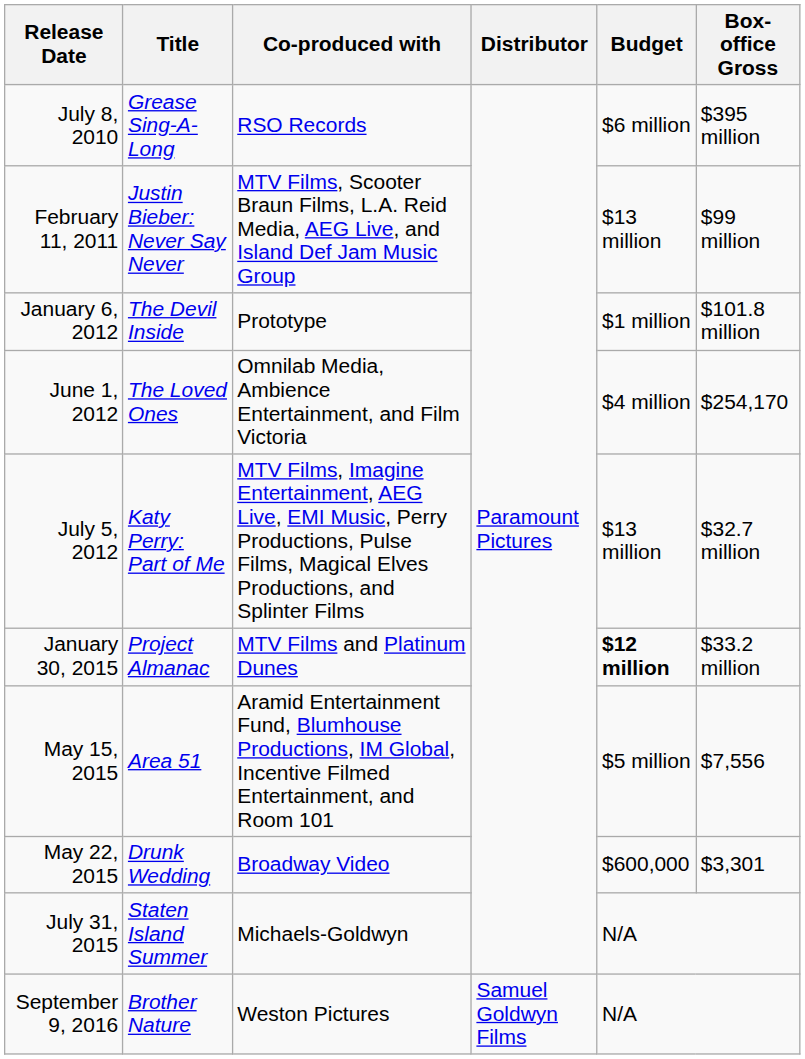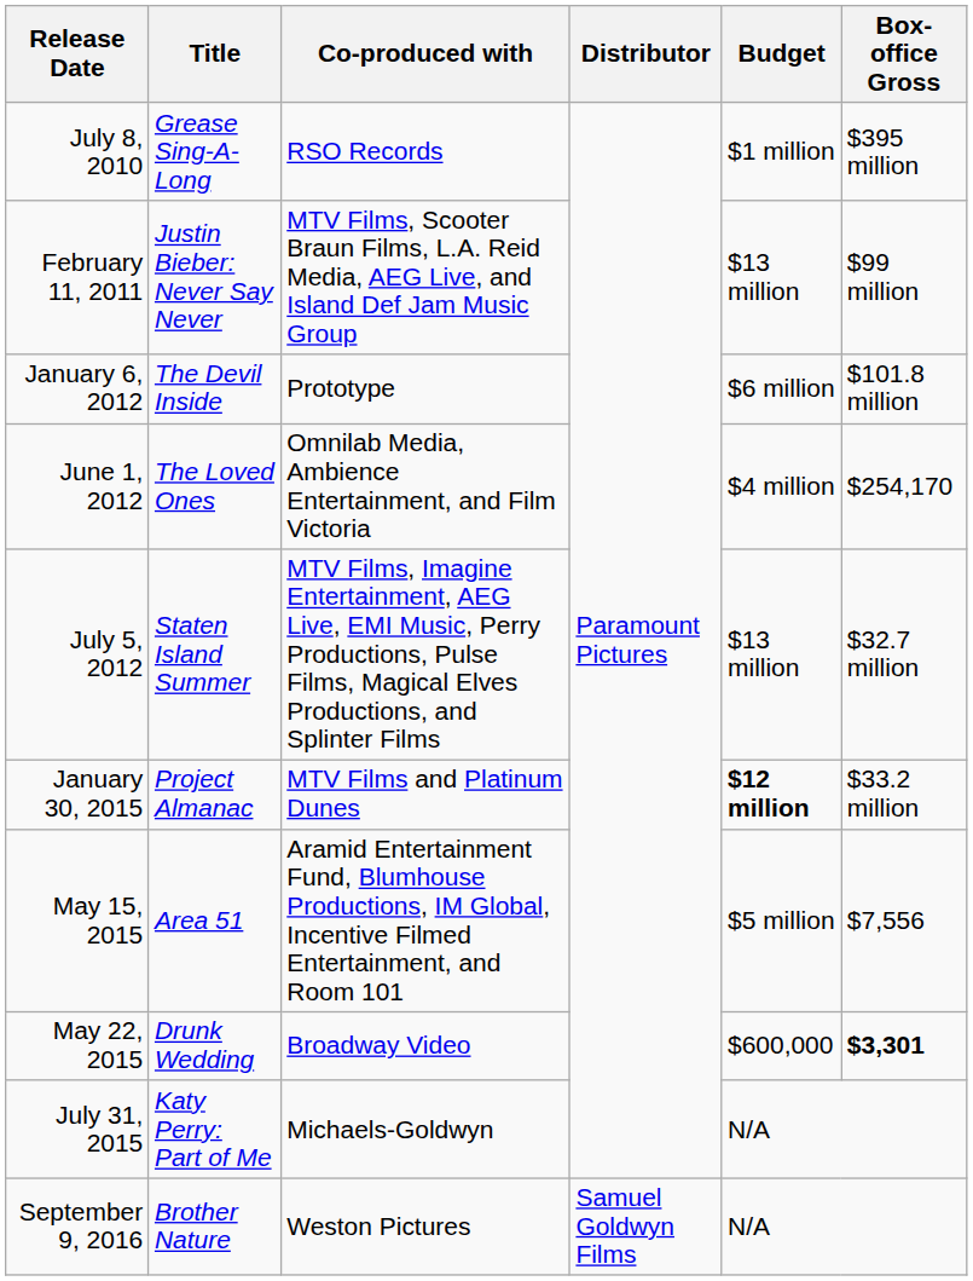July 8, 2010 | Budget: $6 million -> $1 million
January 6, 2012 | Budget: $1 million -> $6 million
July 5, 2012 | Title: Katy Perry: Part of Me -> Staten Island Summer
May 22, 2015 | Box-office Gross: normal -> bold
July 31, 2015 | Title: Staten Island Summer -> Katy Perry: Part of Me
